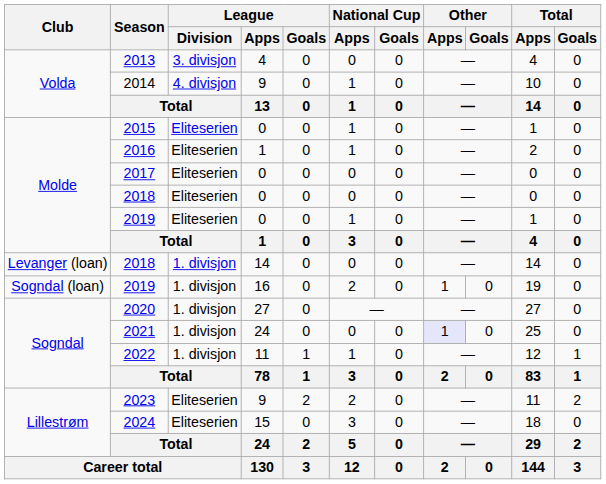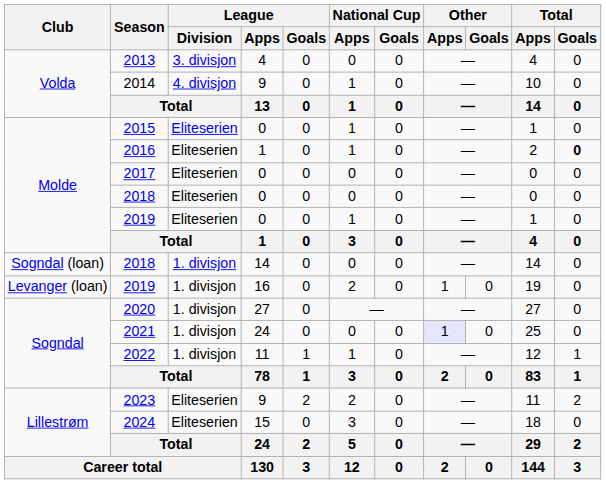2016 | Total / Goals: normal -> bold
2018 / 14 | Club: Levanger (loan) -> Sogndal (loan)
2019 / 16 | Club: Sogndal (loan) -> Levanger (loan)
